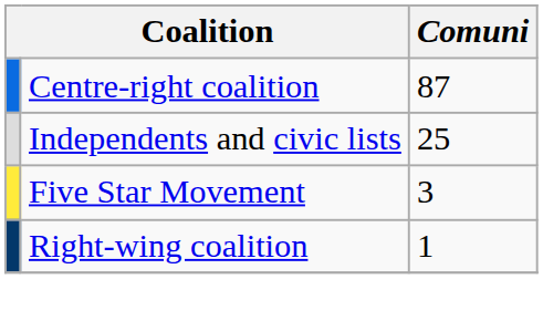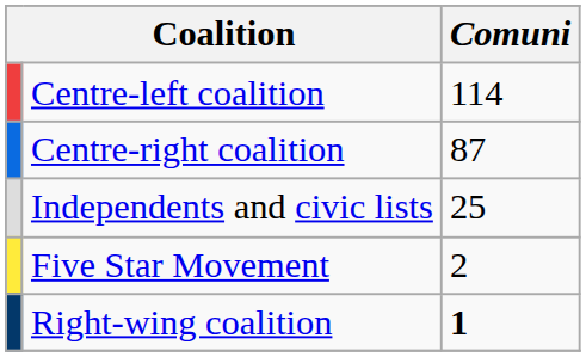+ row: Centre-left coalition | 114
Five Star Movement | Comuni: 3 -> 2
Right-wing coalition | Comuni: normal -> bold
